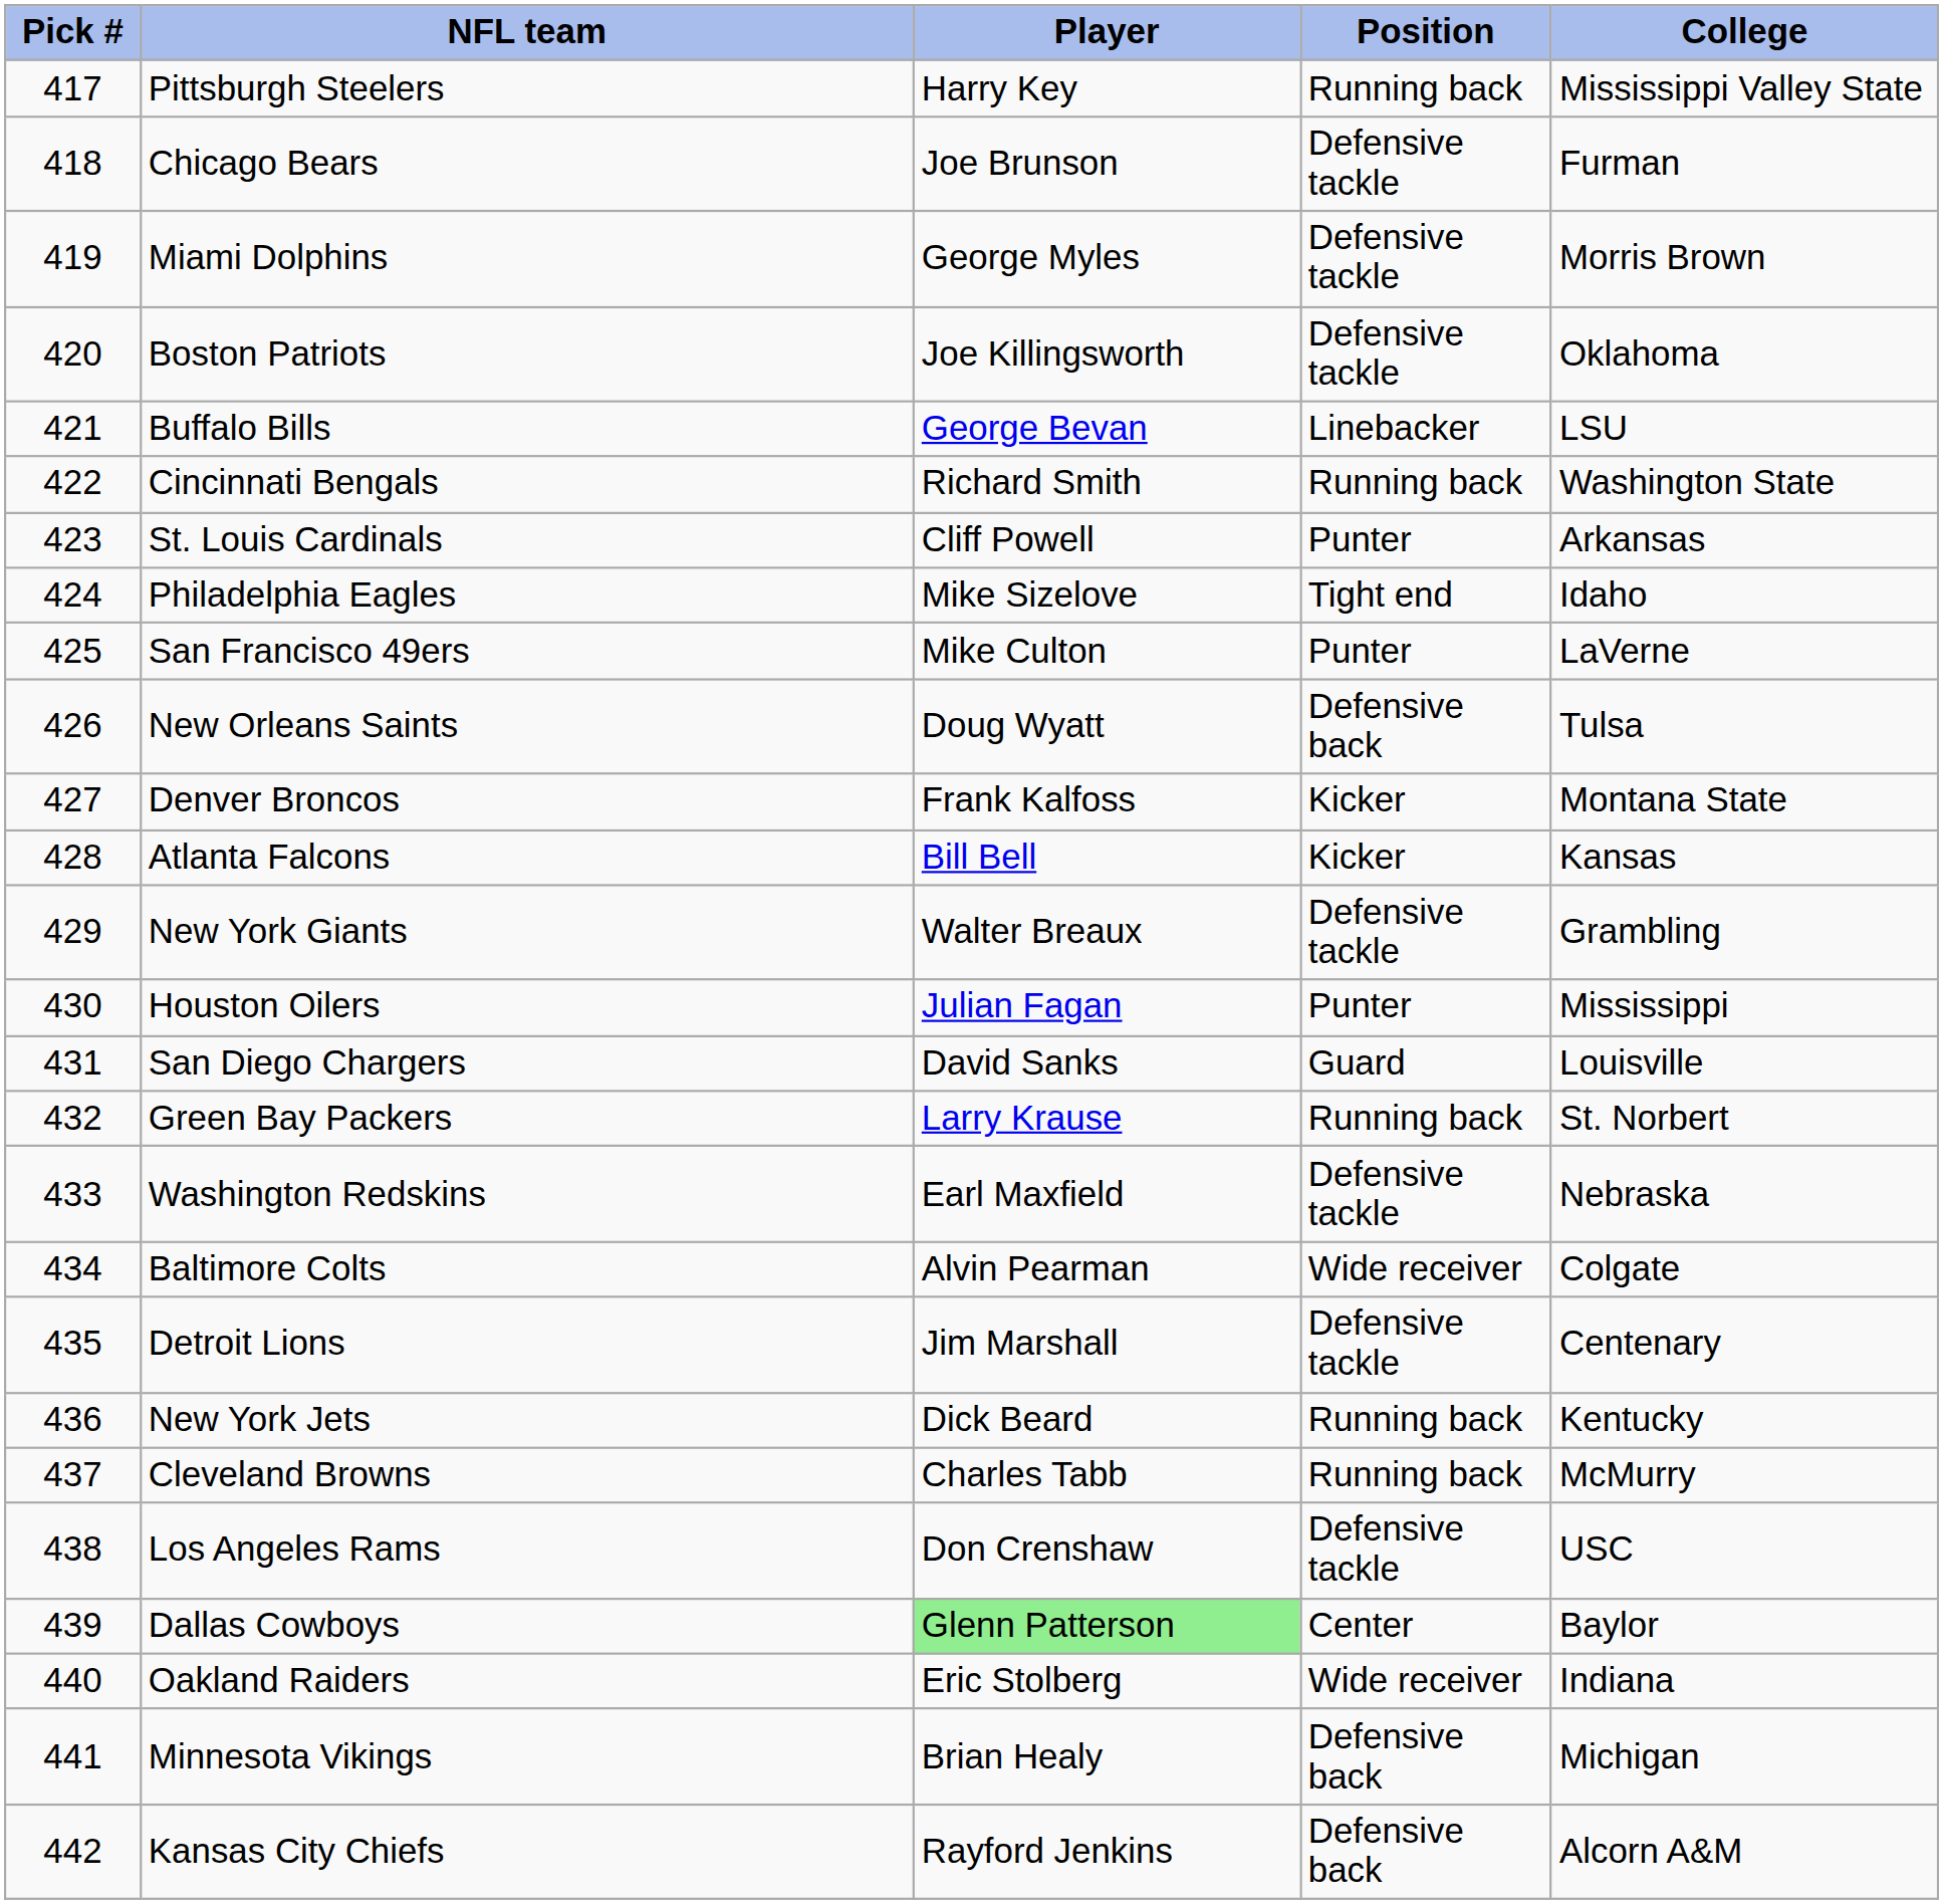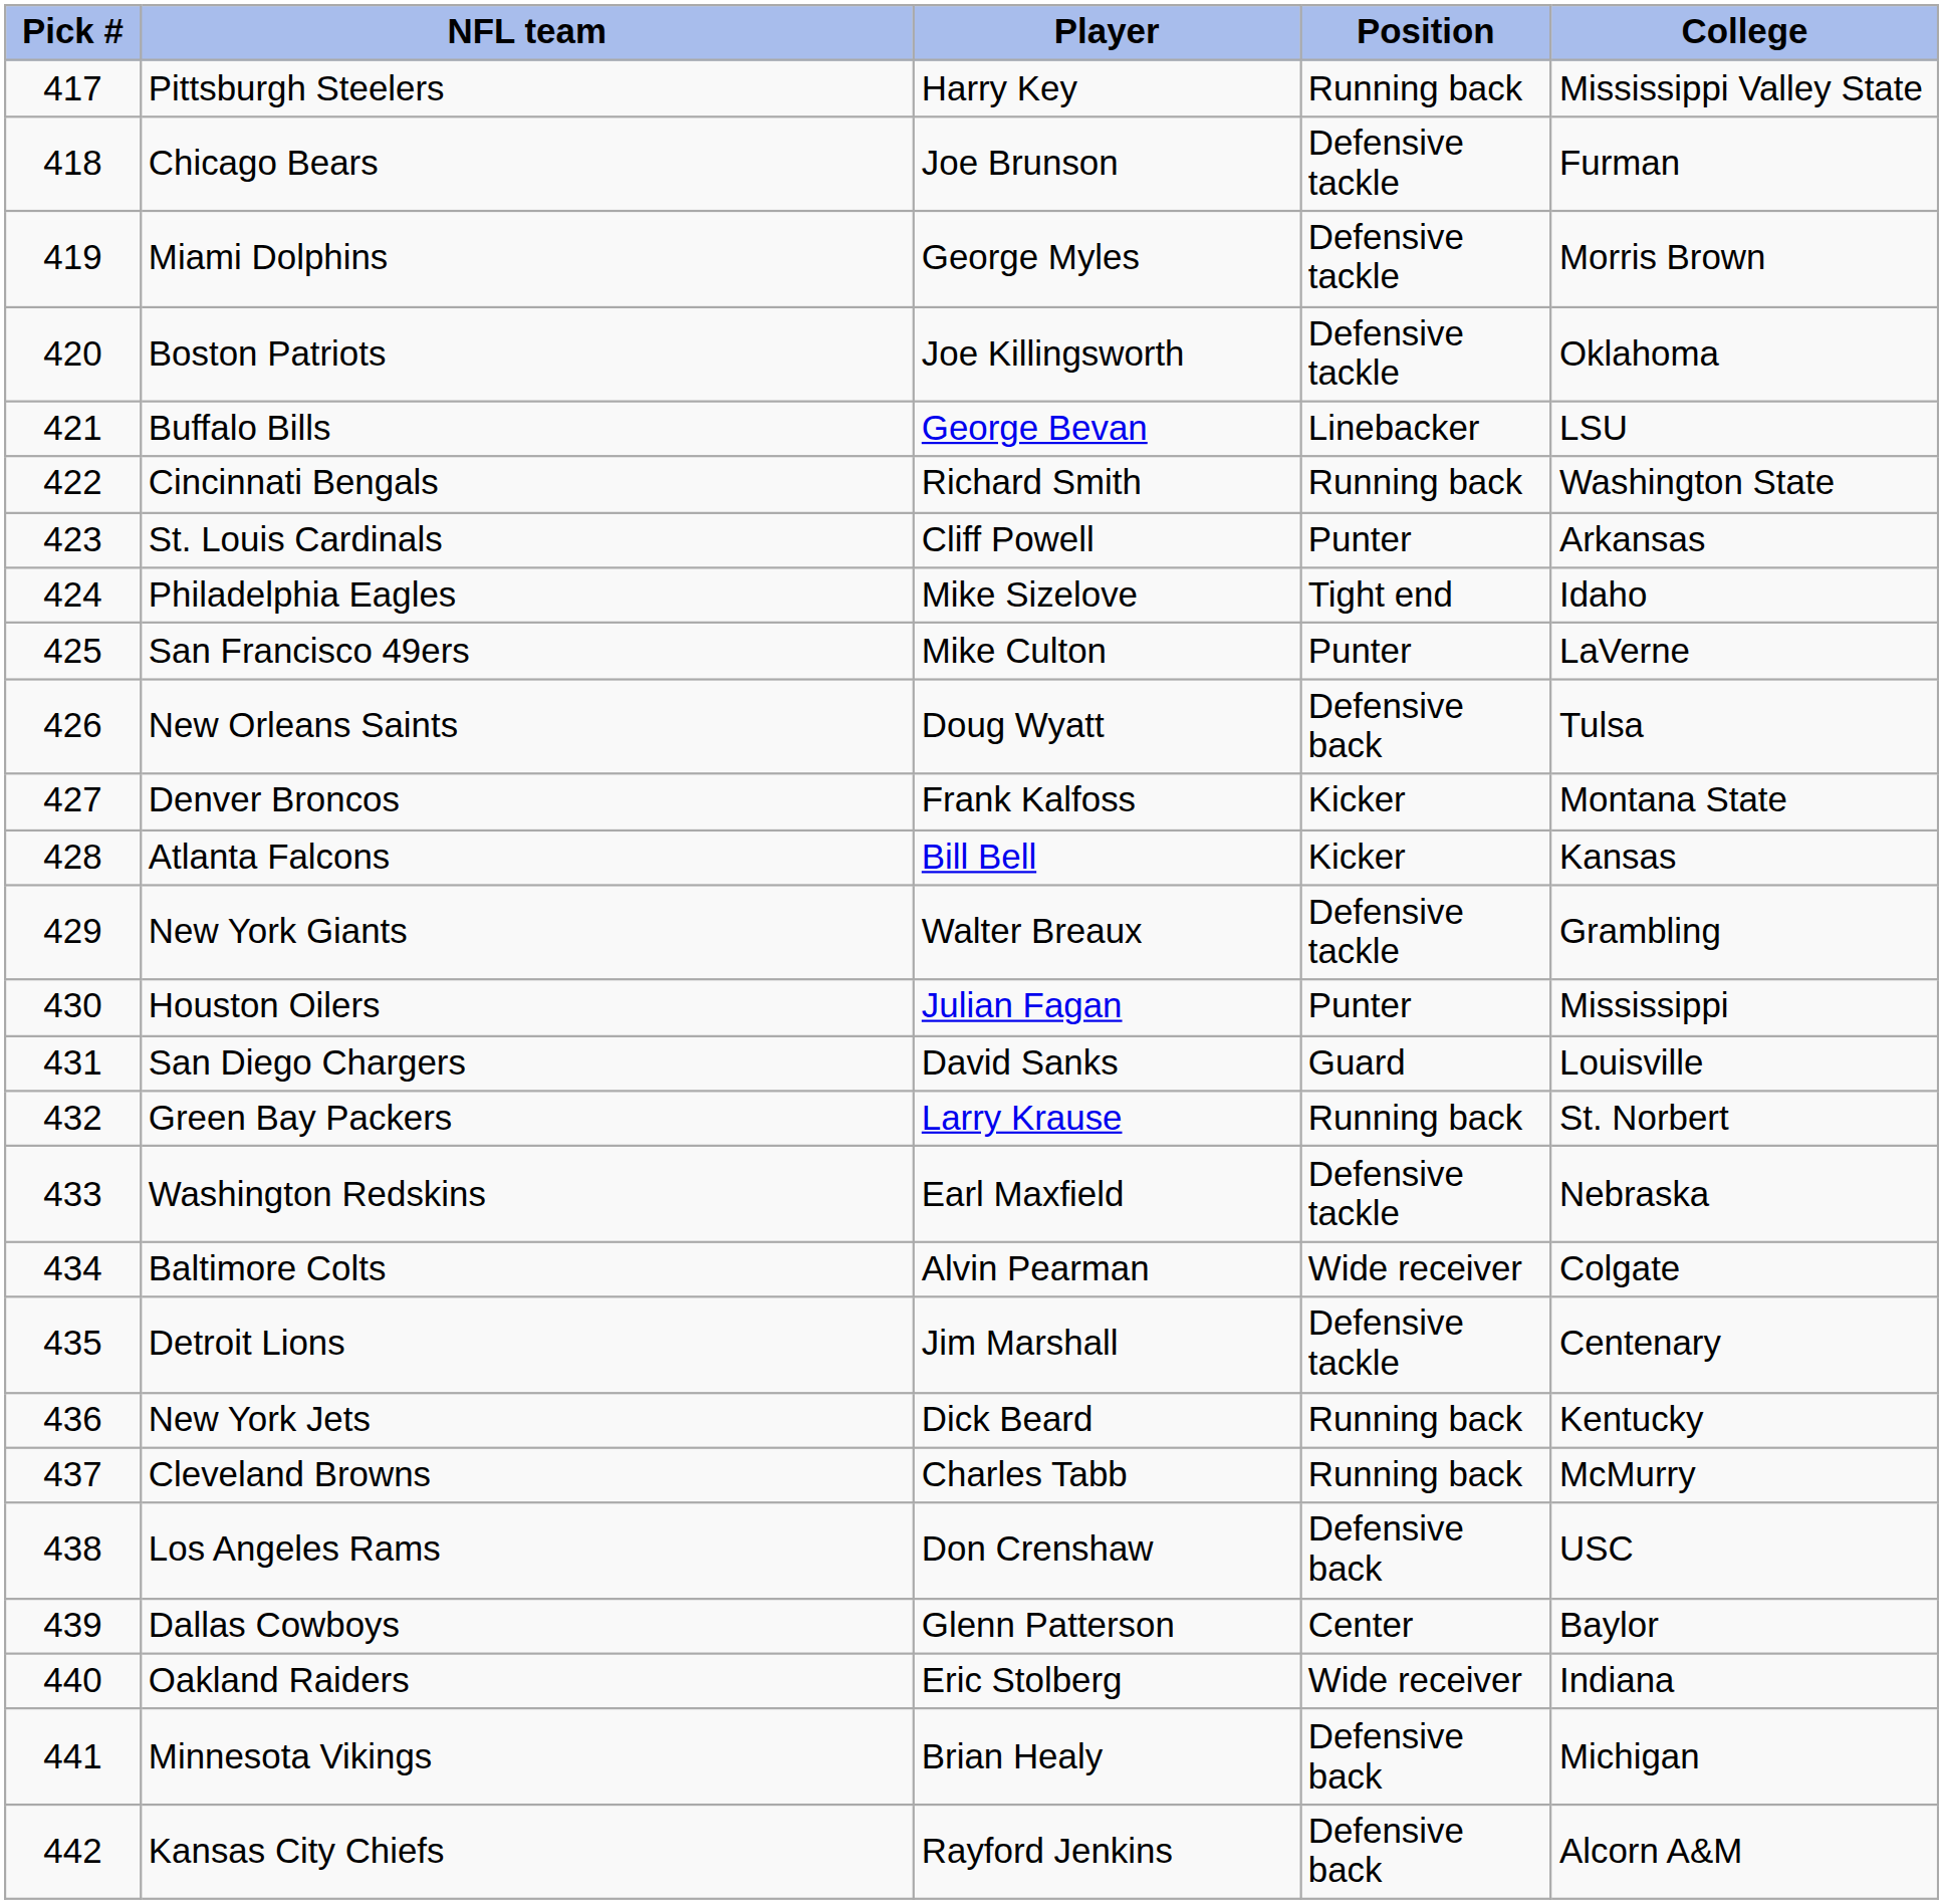Los Angeles Rams | Position: Defensive tackle -> Defensive back
Dallas Cowboys | Player: lightgreen background -> no background
